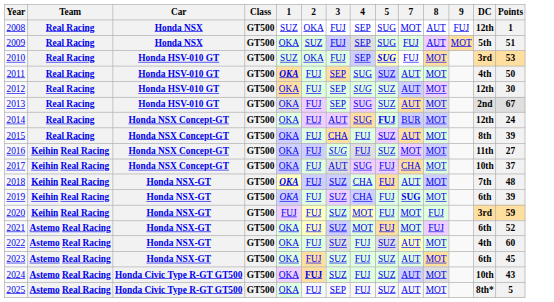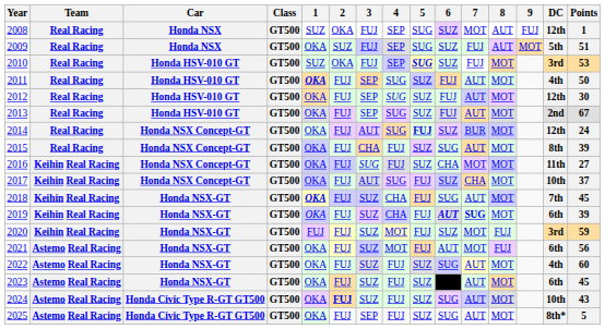+ column: 6 | SUZ | SUZ | SUZ | FUJ | FUJ | FUJ | SUZ | SUG | CHA | SUZ | SUG | AUT | SUZ | AUT | SUG | SUG | SUG
2018 | Points: 48 -> 45
2021 | Points: 52 -> 56
